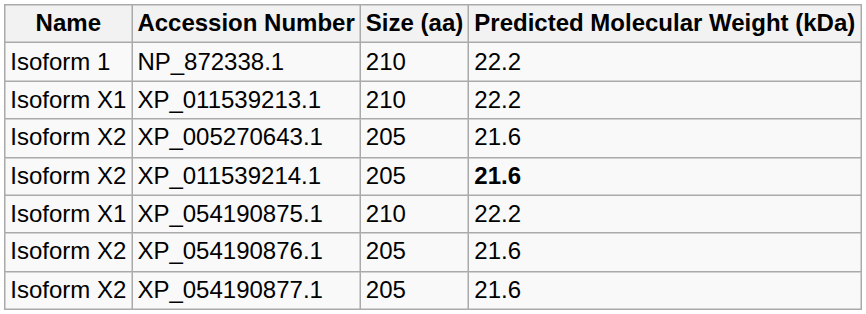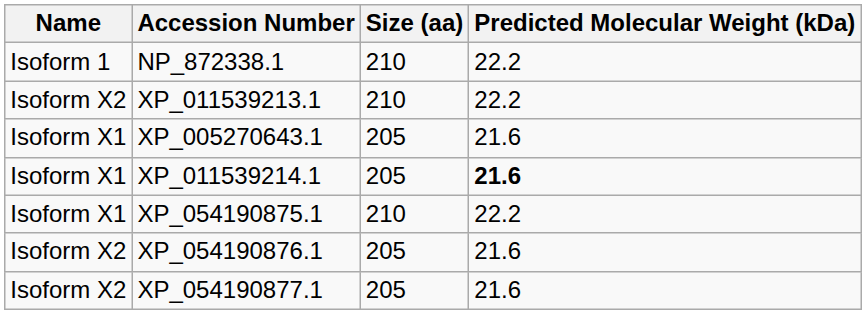XP_011539213.1 | Name: Isoform X1 -> Isoform X2
XP_005270643.1 | Name: Isoform X2 -> Isoform X1
XP_011539214.1 | Name: Isoform X2 -> Isoform X1
